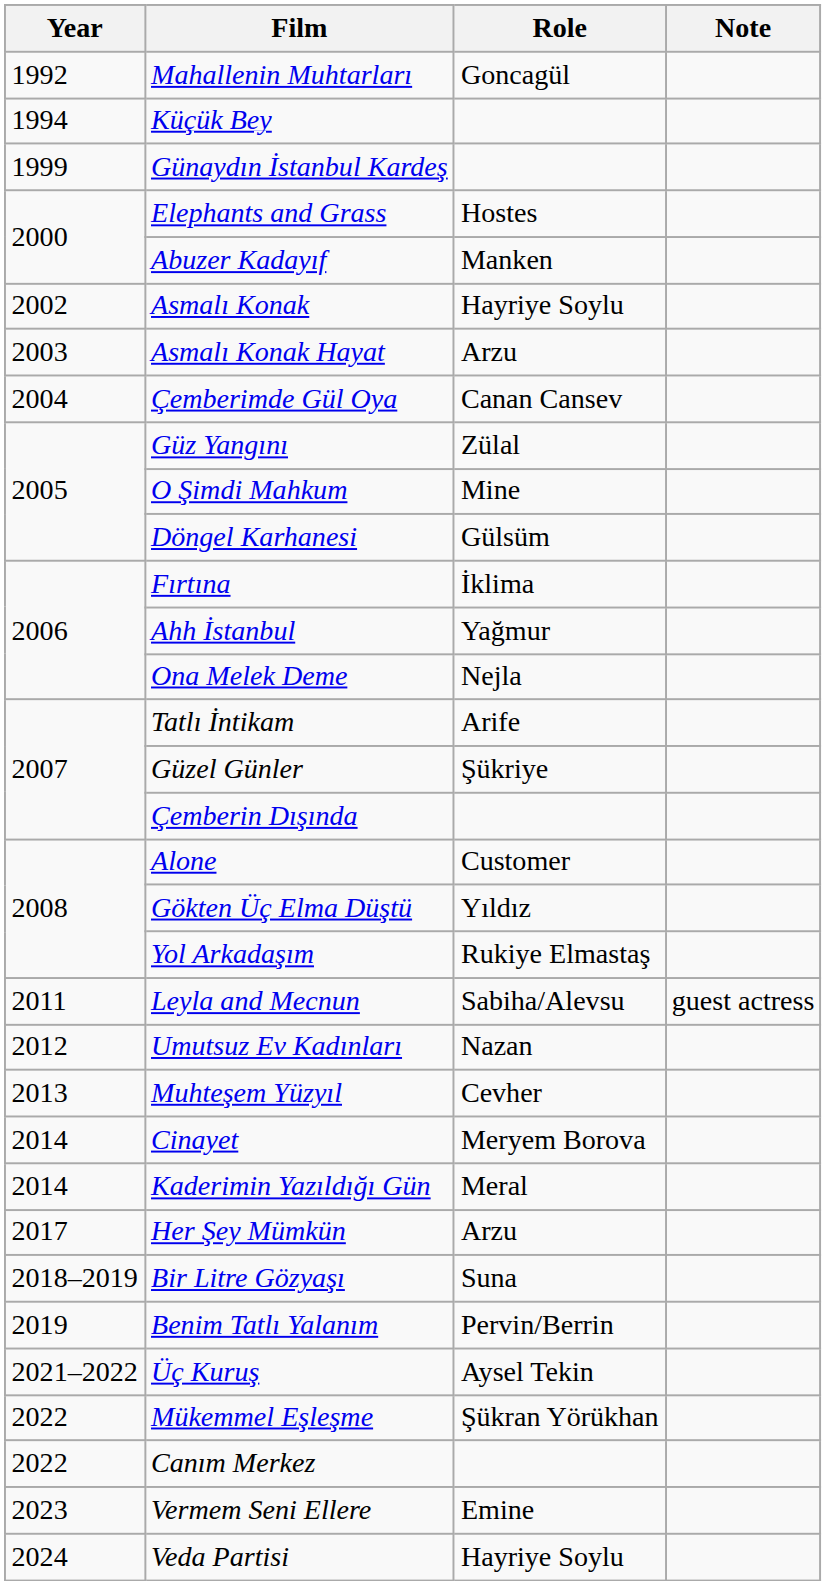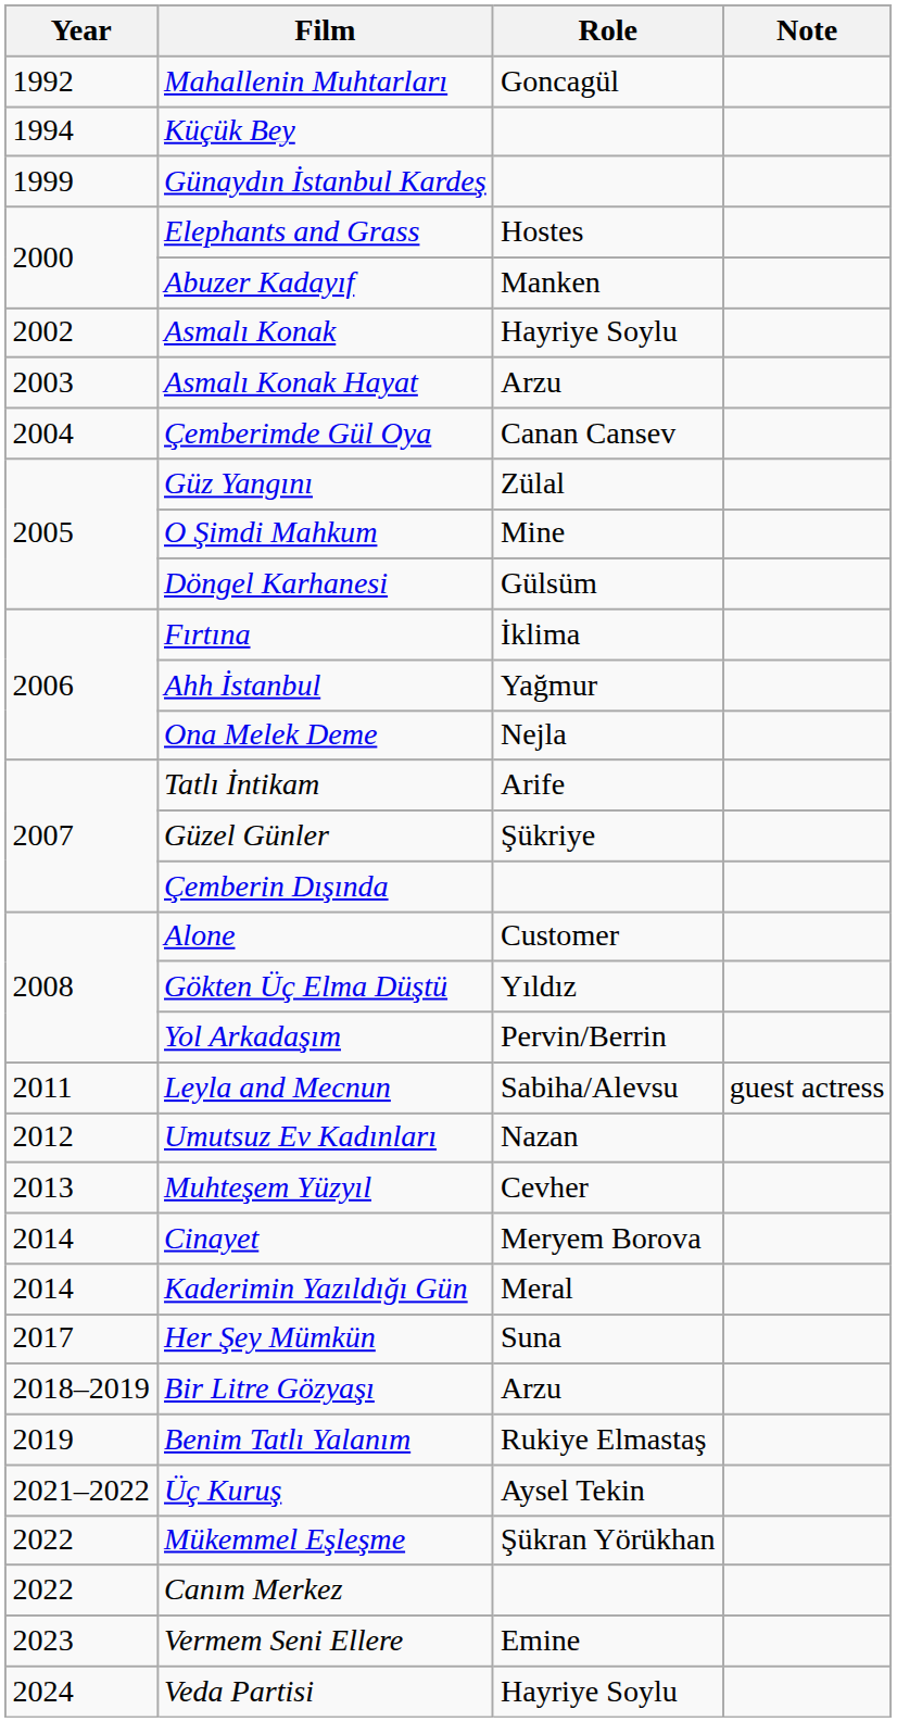Yol Arkadaşım | Role: Rukiye Elmastaş -> Pervin/Berrin
Her Şey Mümkün | Role: Arzu -> Suna
Bir Litre Gözyaşı | Role: Suna -> Arzu
Benim Tatlı Yalanım | Role: Pervin/Berrin -> Rukiye Elmastaş
